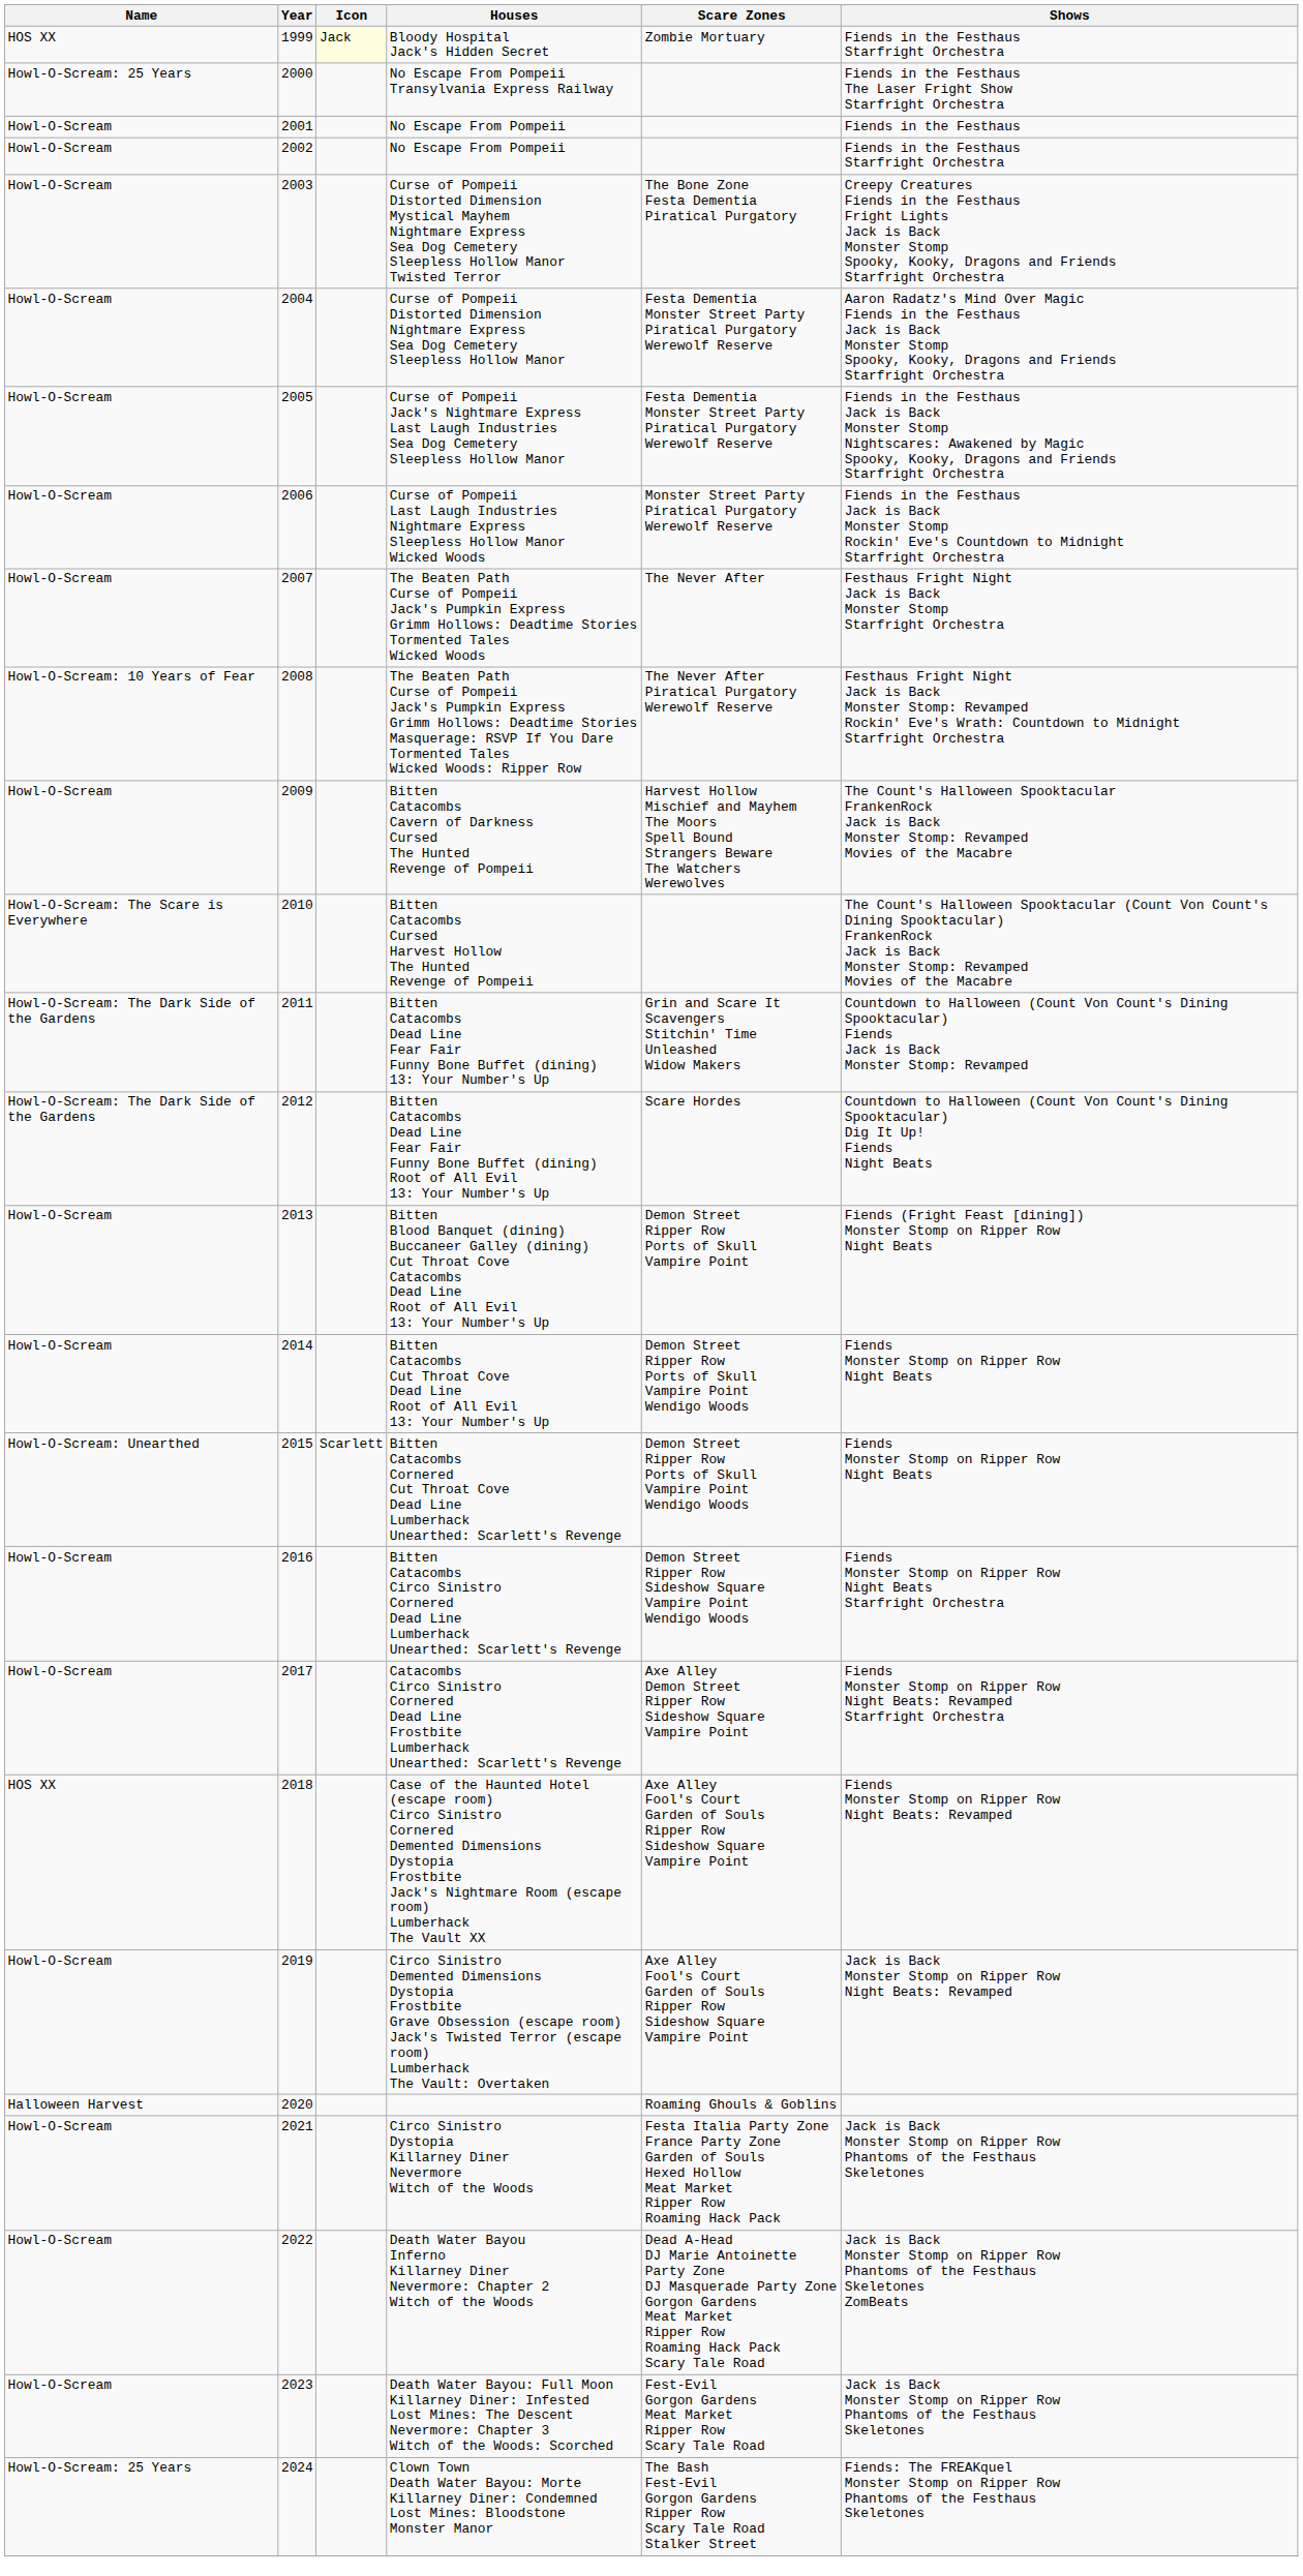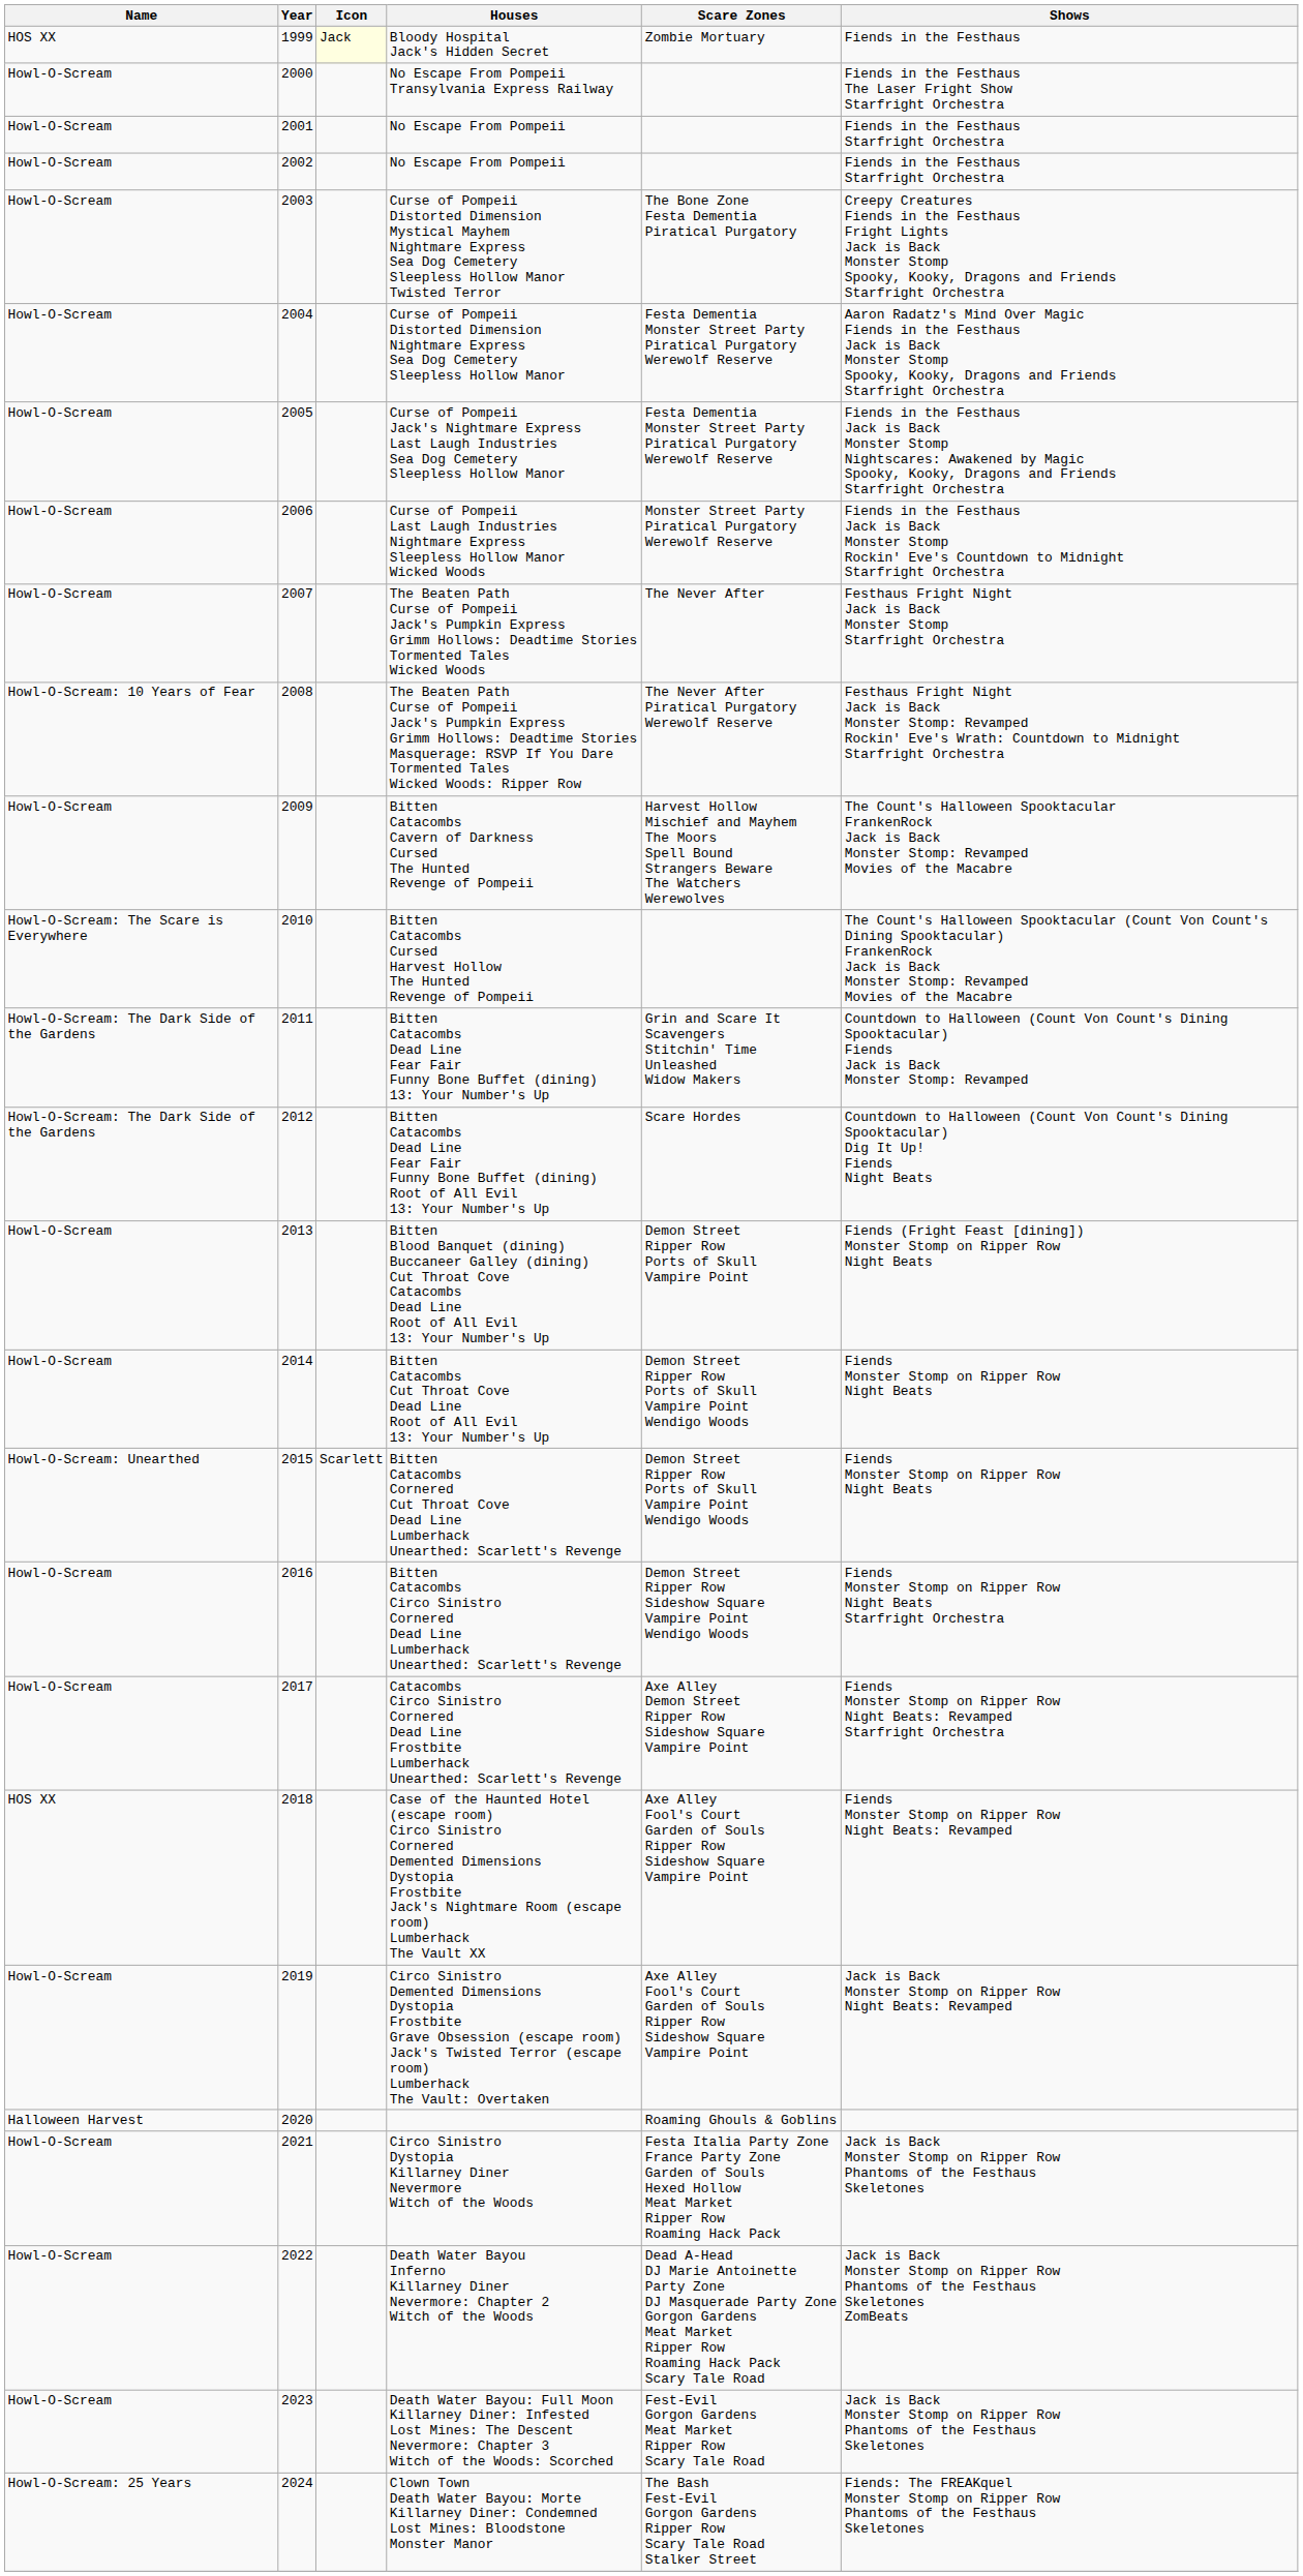Bloody Hospital Jack's Hidden Secret | Shows: Fiends in the Festhaus Starfright Orchestra -> Fiends in the Festhaus
No Escape From Pompeii Transylvania Express Railway | Name: Howl-O-Scream: 25 Years -> Howl-O-Scream
2001 / No Escape From Pompeii | Shows: Fiends in the Festhaus -> Fiends in the Festhaus Starfright Orchestra
